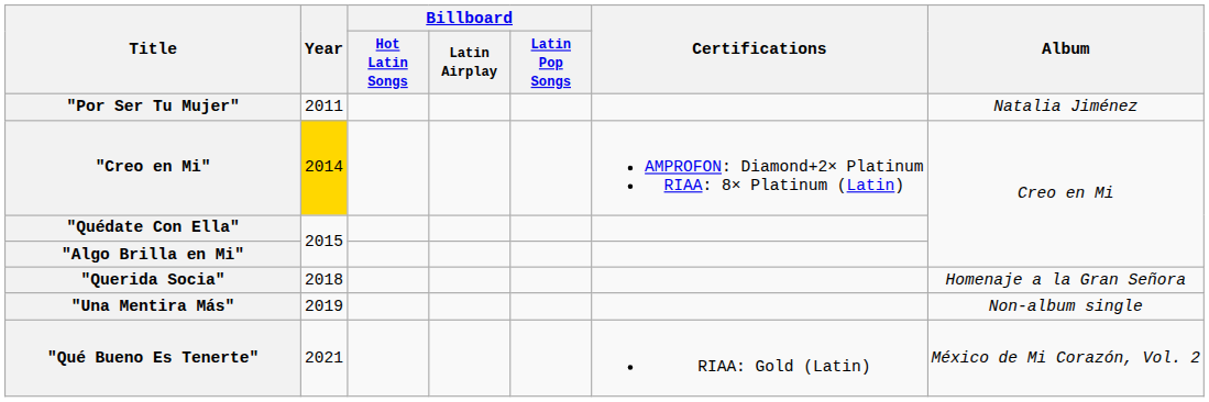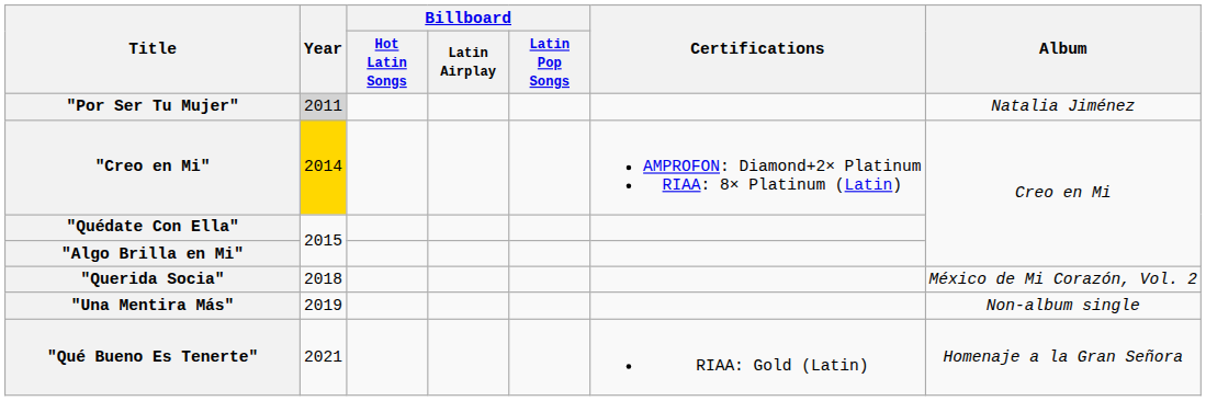"Por Ser Tu Mujer" | Year: no background -> lightgrey background
"Querida Socia" | Album: Homenaje a la Gran Señora -> México de Mi Corazón, Vol. 2
"Qué Bueno Es Tenerte" | Album: México de Mi Corazón, Vol. 2 -> Homenaje a la Gran Señora
